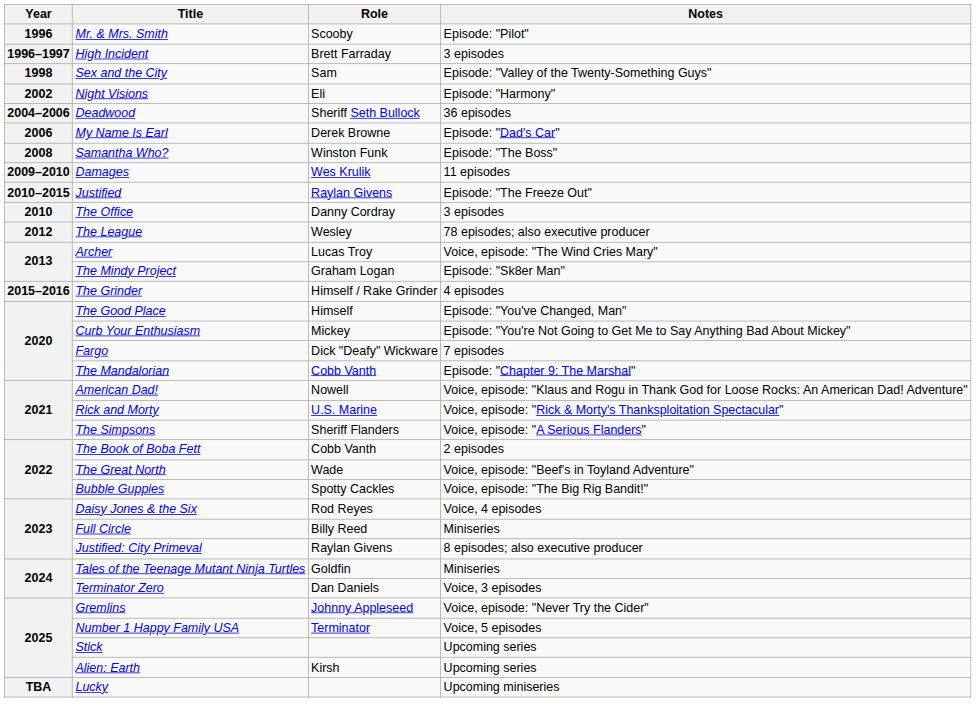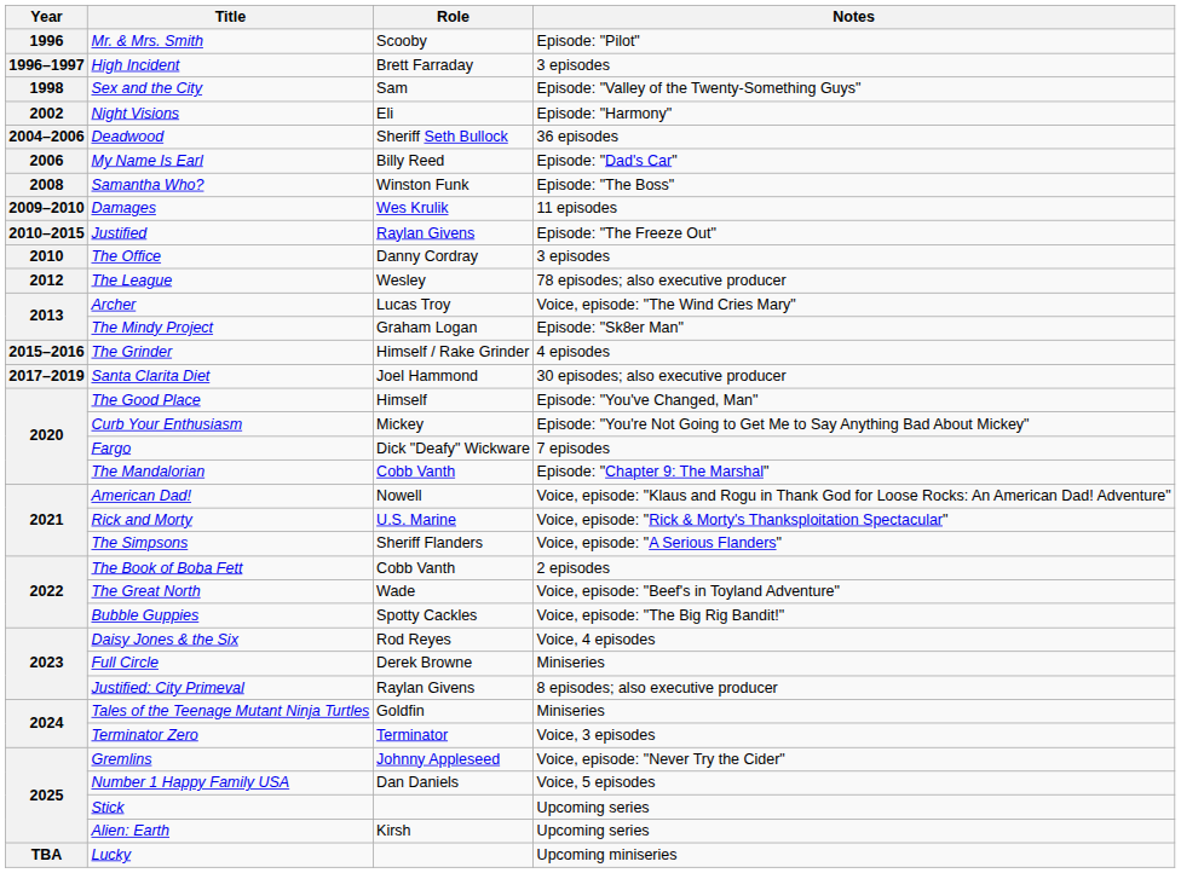My Name Is Earl | Role: Derek Browne -> Billy Reed
+ row: 2017–2019 | Santa Clarita Diet | Joel Hammond | 30 episodes; also executive producer
Full Circle | Role: Billy Reed -> Derek Browne
Terminator Zero | Role: Dan Daniels -> Terminator
Number 1 Happy Family USA | Role: Terminator -> Dan Daniels
